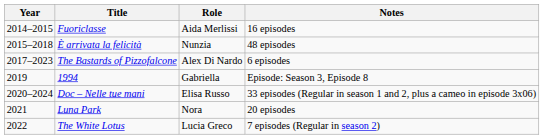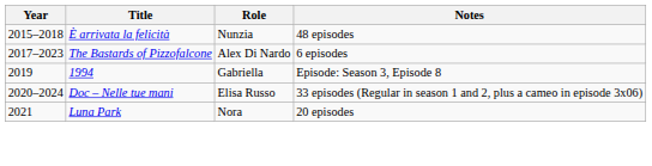- row: 2014–2015 | Fuoriclasse | Aida Merlissi | 16 episodes
- row: 2022 | The White Lotus | Lucia Greco | 7 episodes (Regular in season 2)
